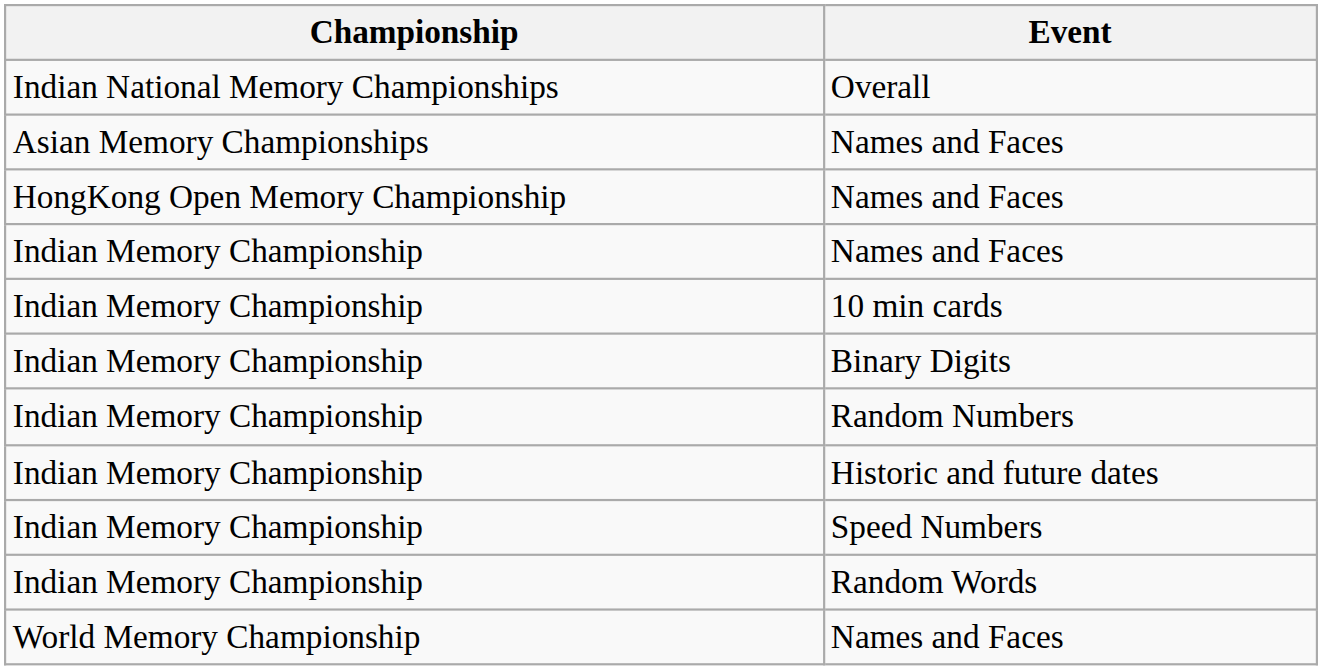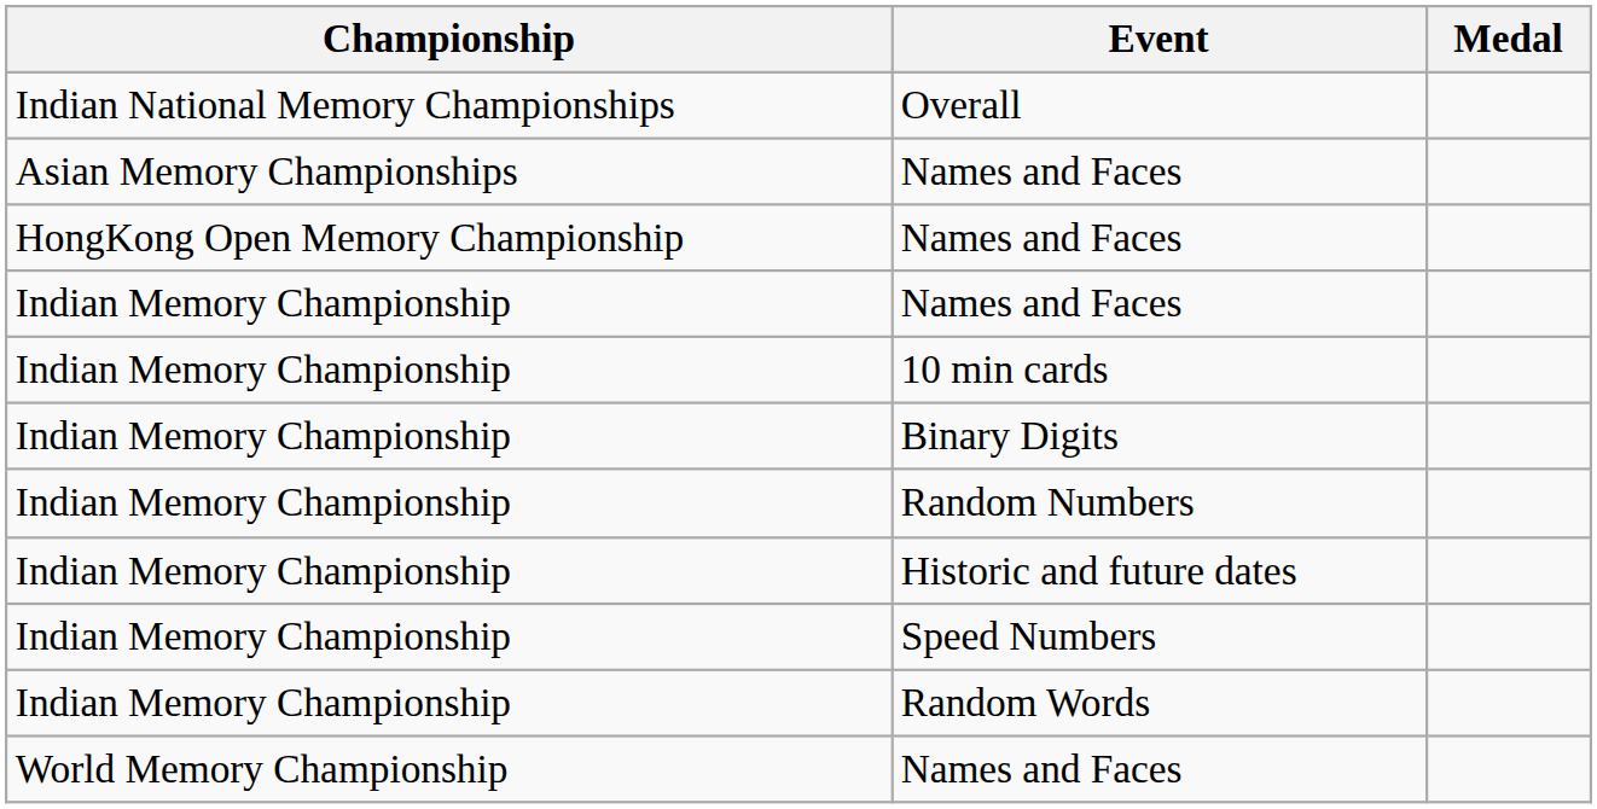+ column: Medal
